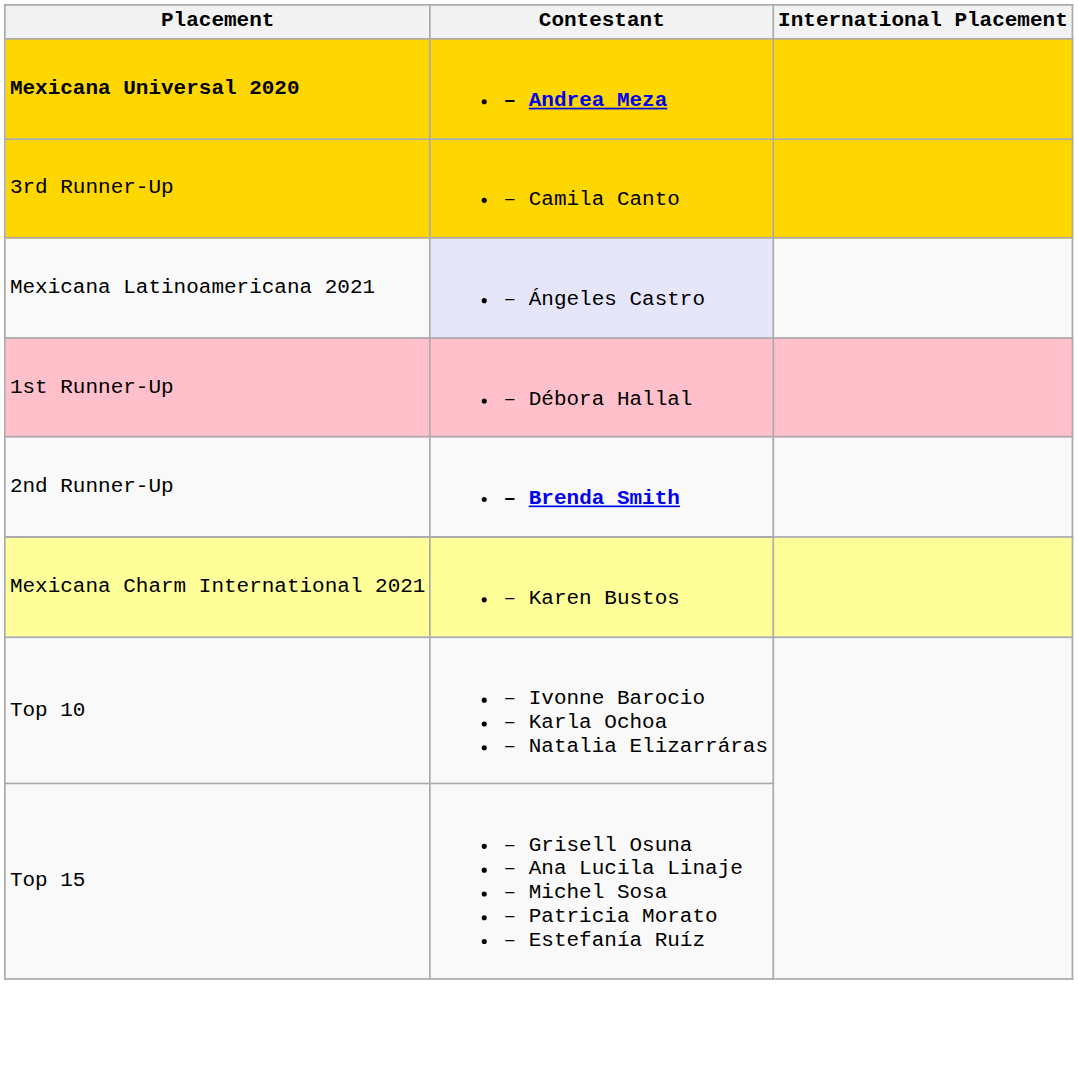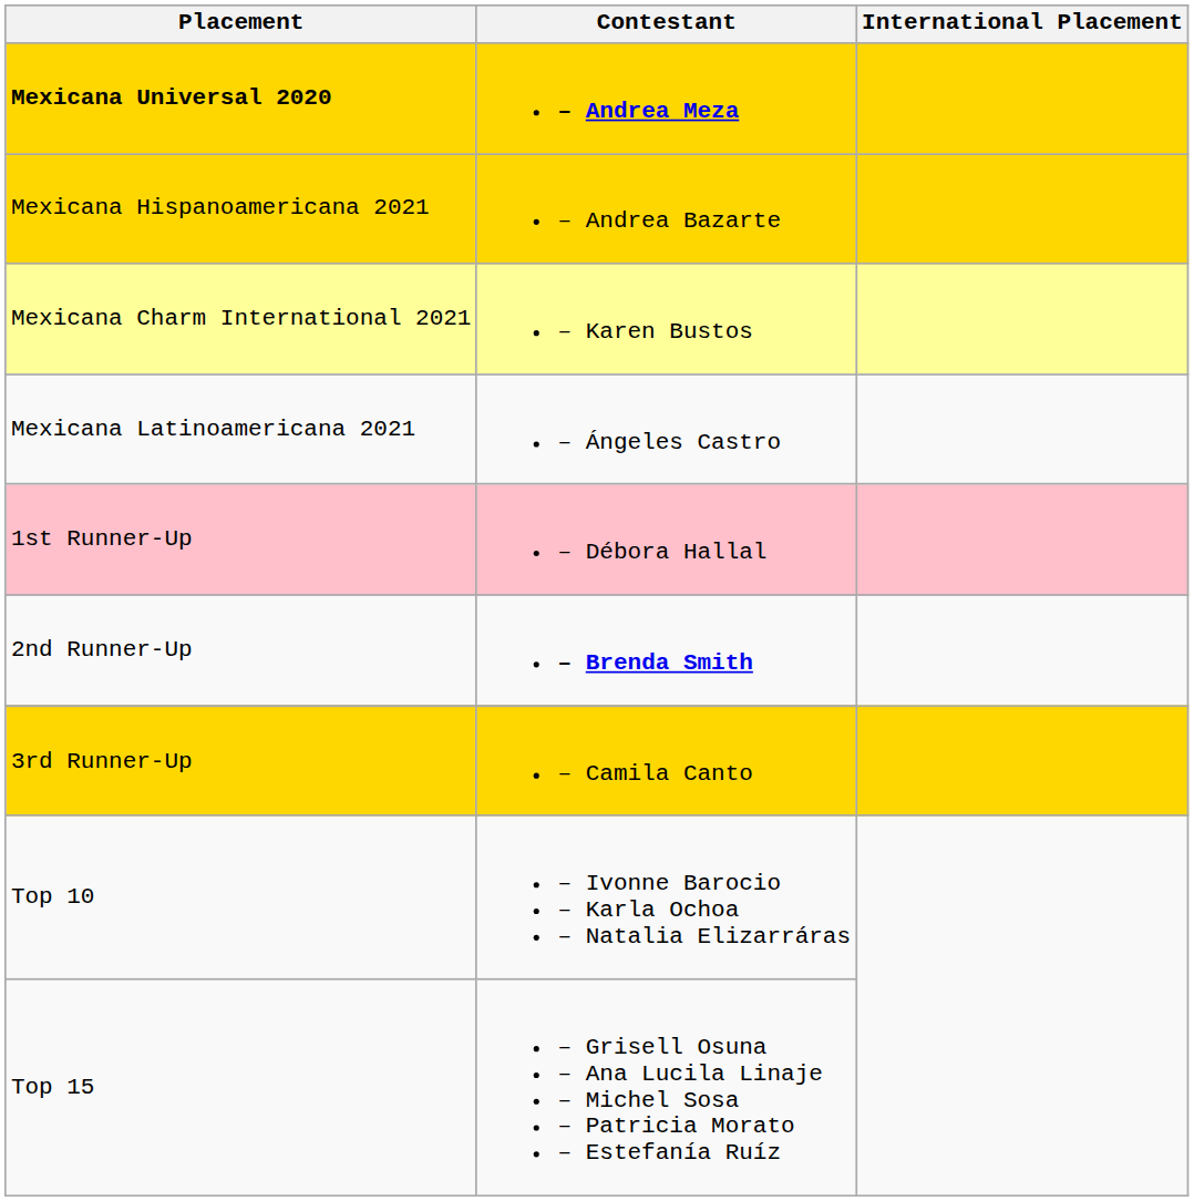+ row: Mexicana Hispanoamericana 2021 | – Andrea Bazarte
rows swapped: Mexicana Charm International 2021 <-> 3rd Runner-Up
Mexicana Latinoamericana 2021 | Contestant: lavender background -> no background
